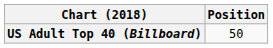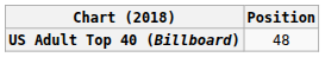US Adult Top 40 (Billboard) | Position: 50 -> 48
